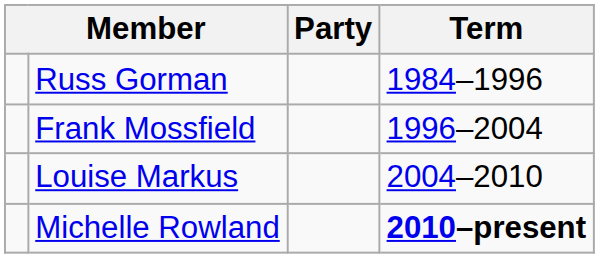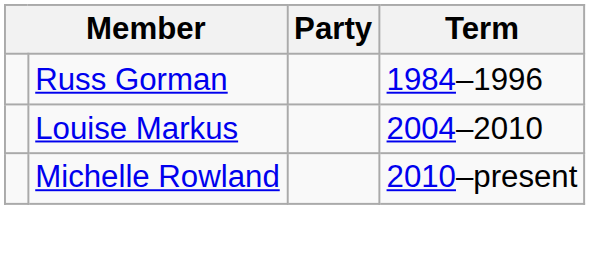- row: Frank Mossfield | 1996–2004
Michelle Rowland | Term: bold -> normal
